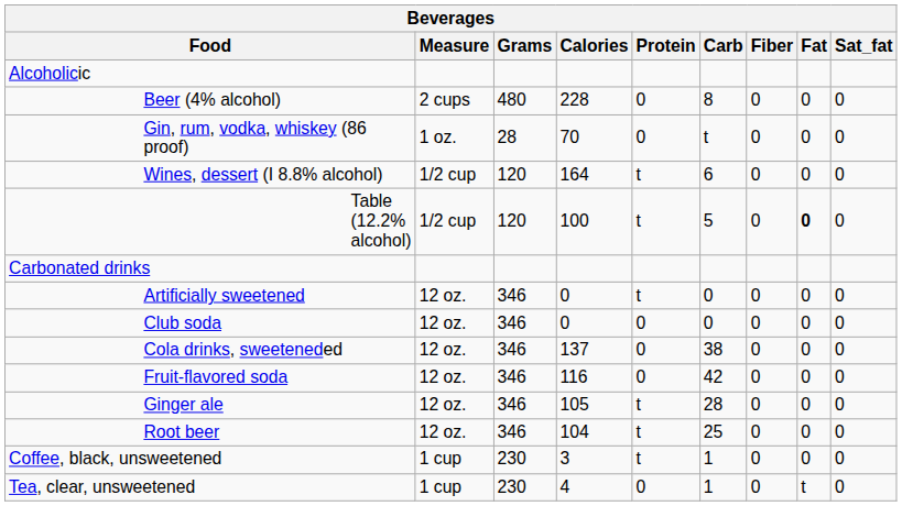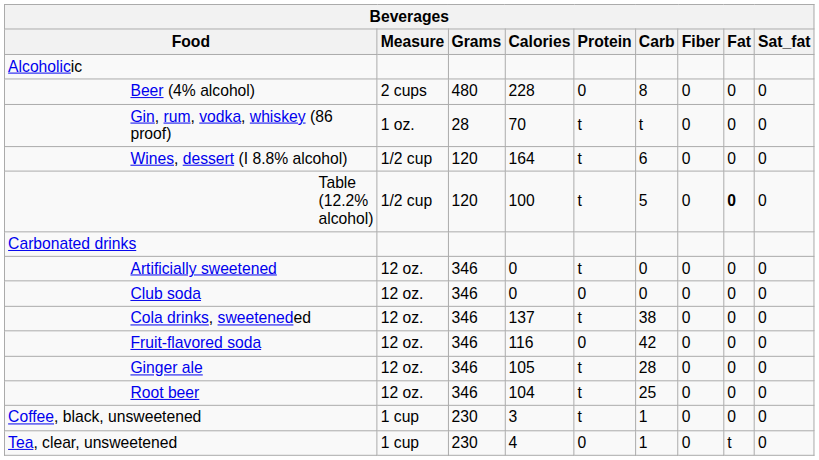Gin, rum, vodka, whiskey (86 proof) | Protein: 0 -> t
Cola drinks, sweeteneded | Protein: 0 -> t
